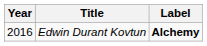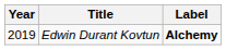Edwin Durant Kovtun | Year: 2016 -> 2019
